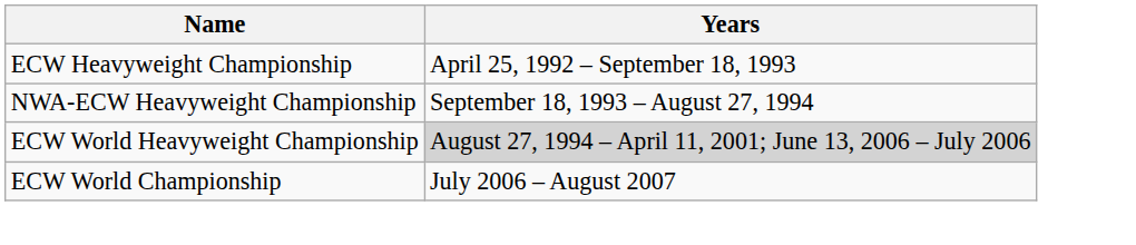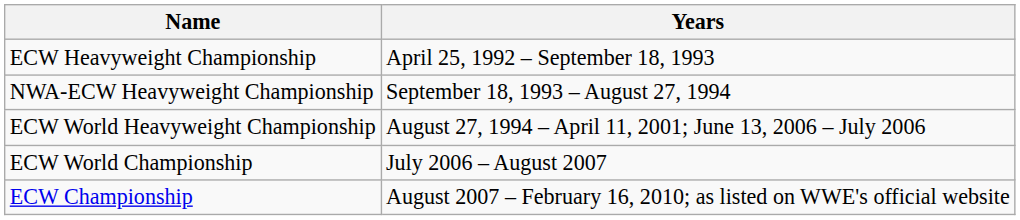ECW World Heavyweight Championship | Years: lightgrey background -> no background
+ row: ECW Championship | August 2007 – February 16, 2010; as listed on WWE's official website
